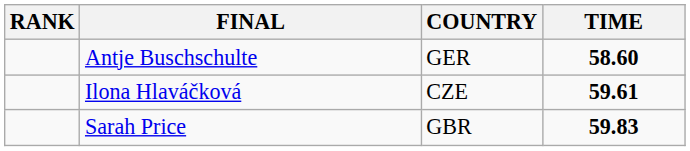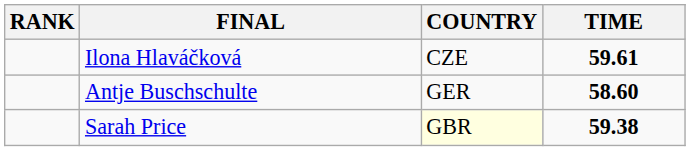rows swapped: Antje Buschschulte <-> Ilona Hlaváčková
Sarah Price | COUNTRY: no background -> lightyellow background
Sarah Price | TIME: 59.83 -> 59.38
